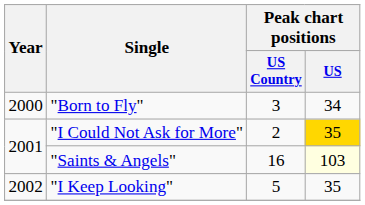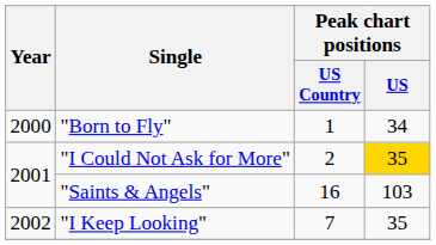"Born to Fly" | Peak chart positions / US Country: 3 -> 1
"Saints & Angels" | Peak chart positions / US: lightyellow background -> no background
"I Keep Looking" | Peak chart positions / US Country: 5 -> 7
